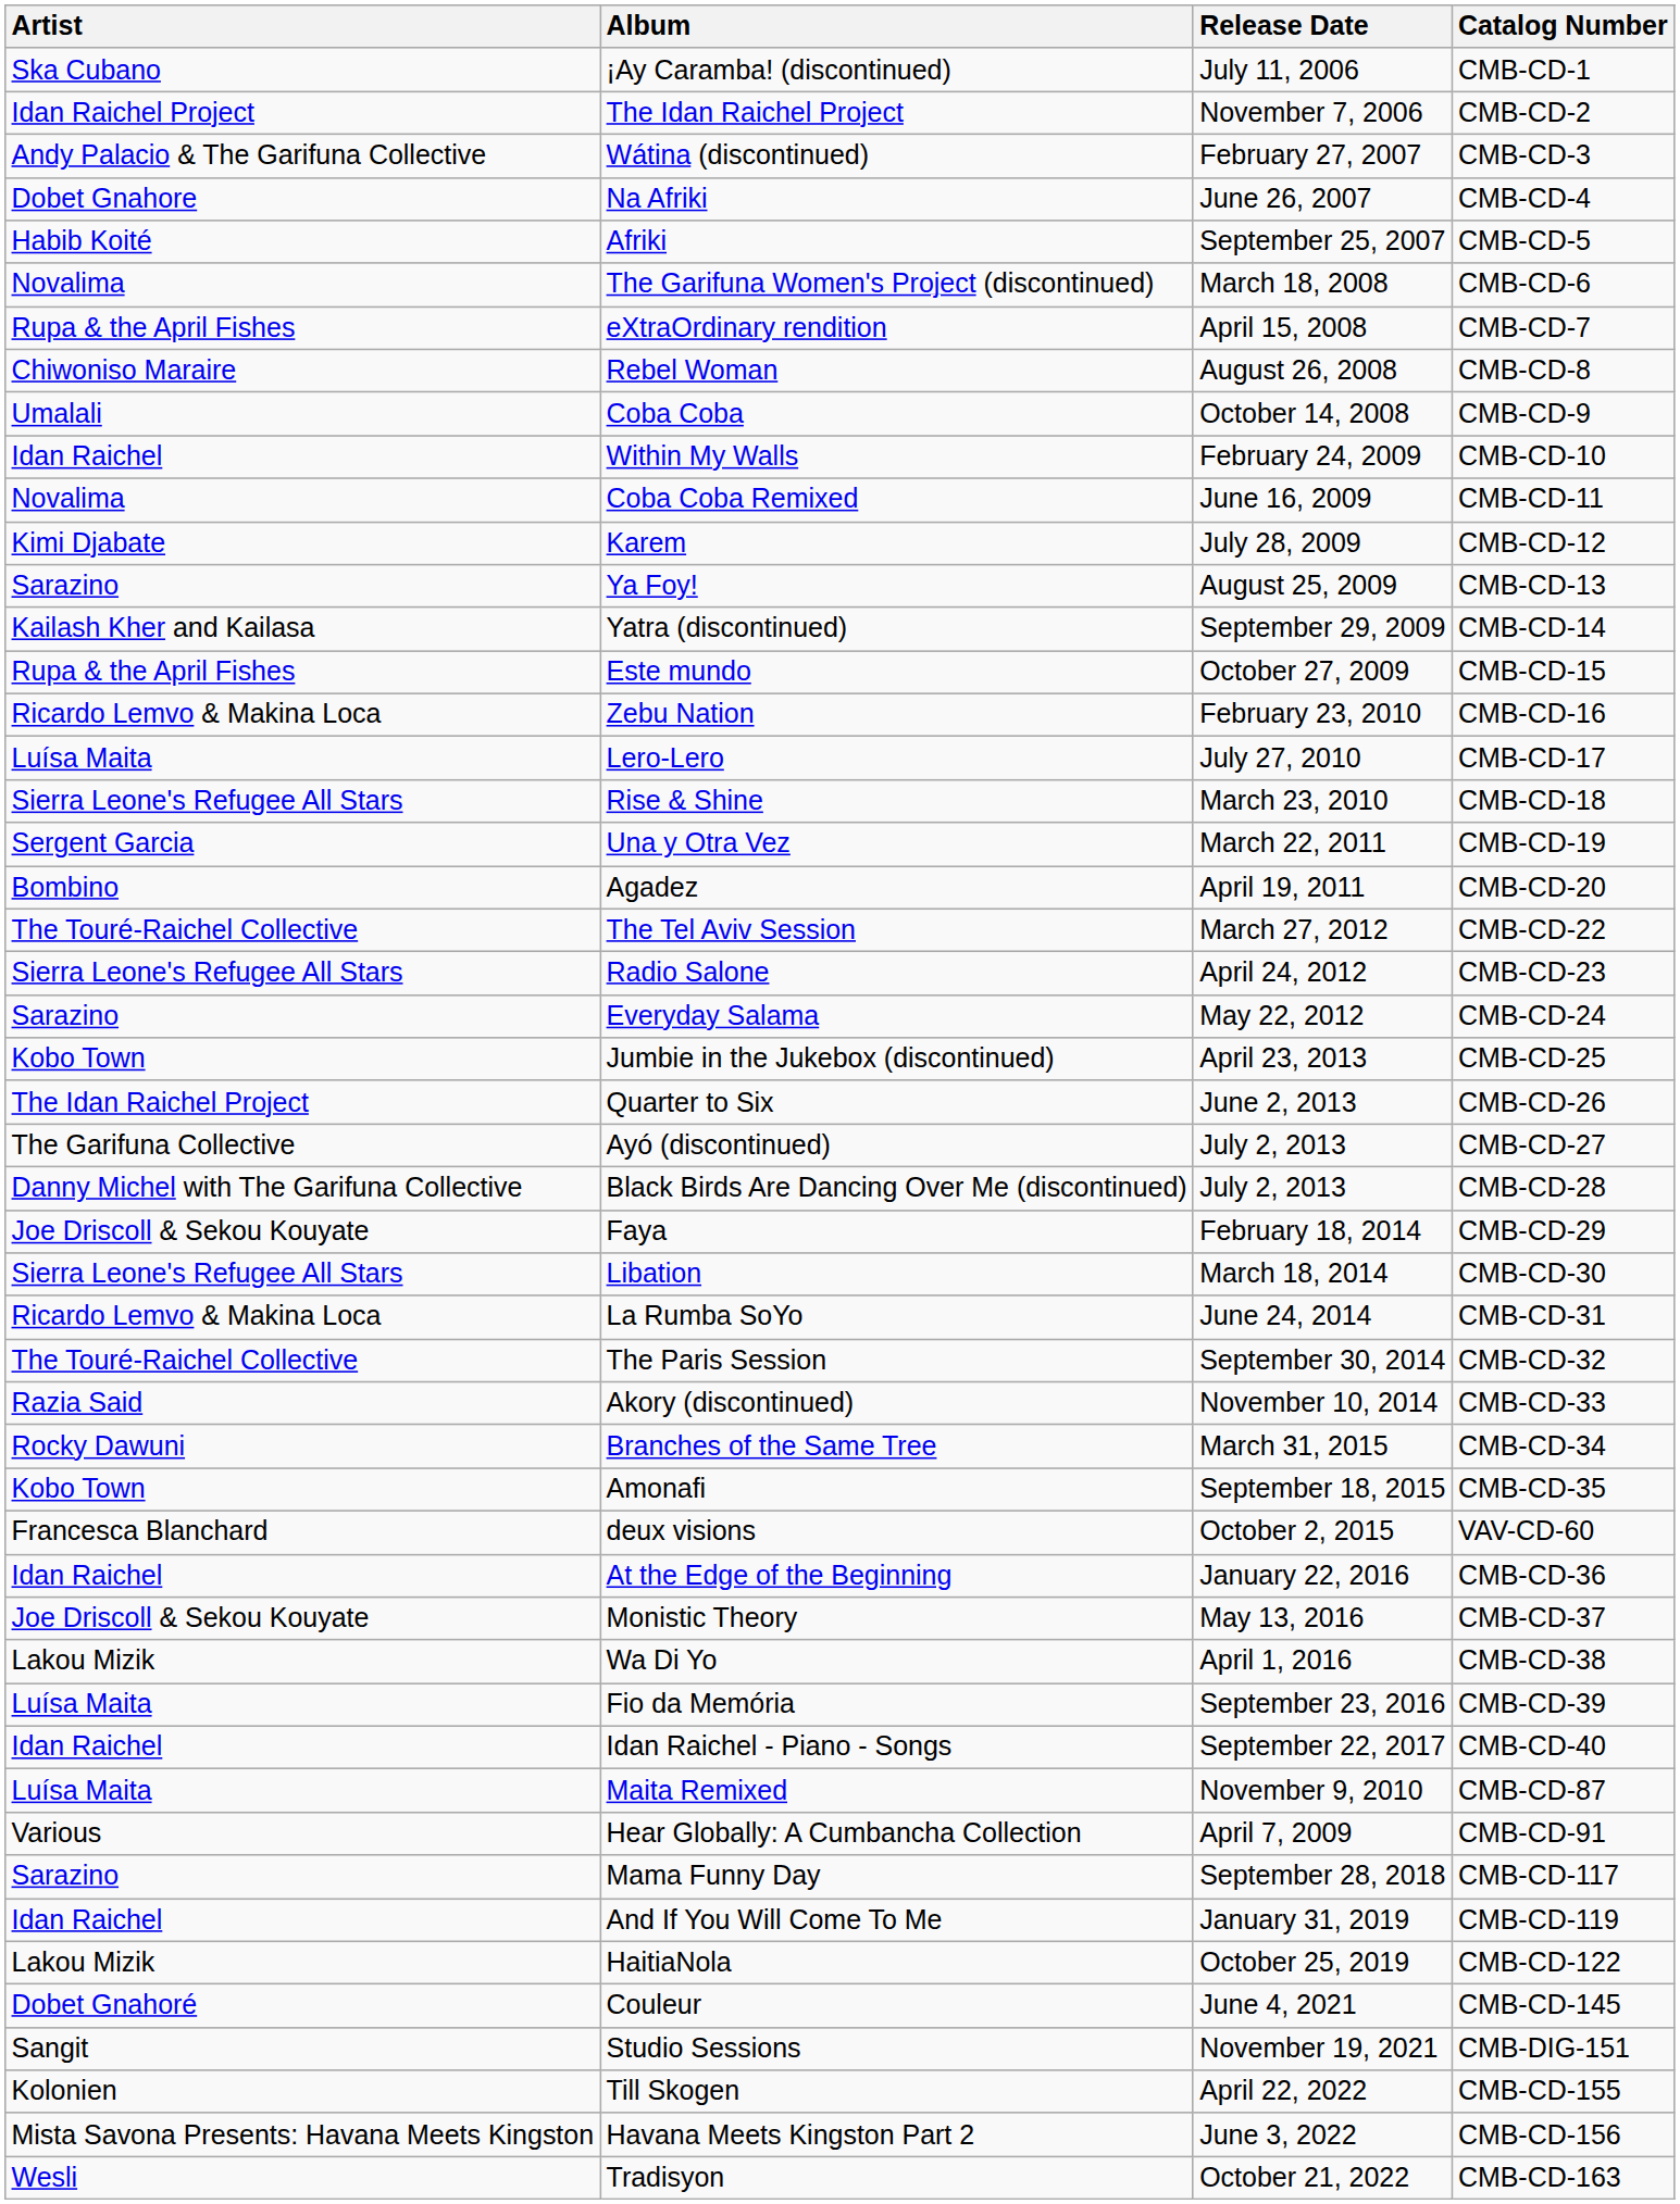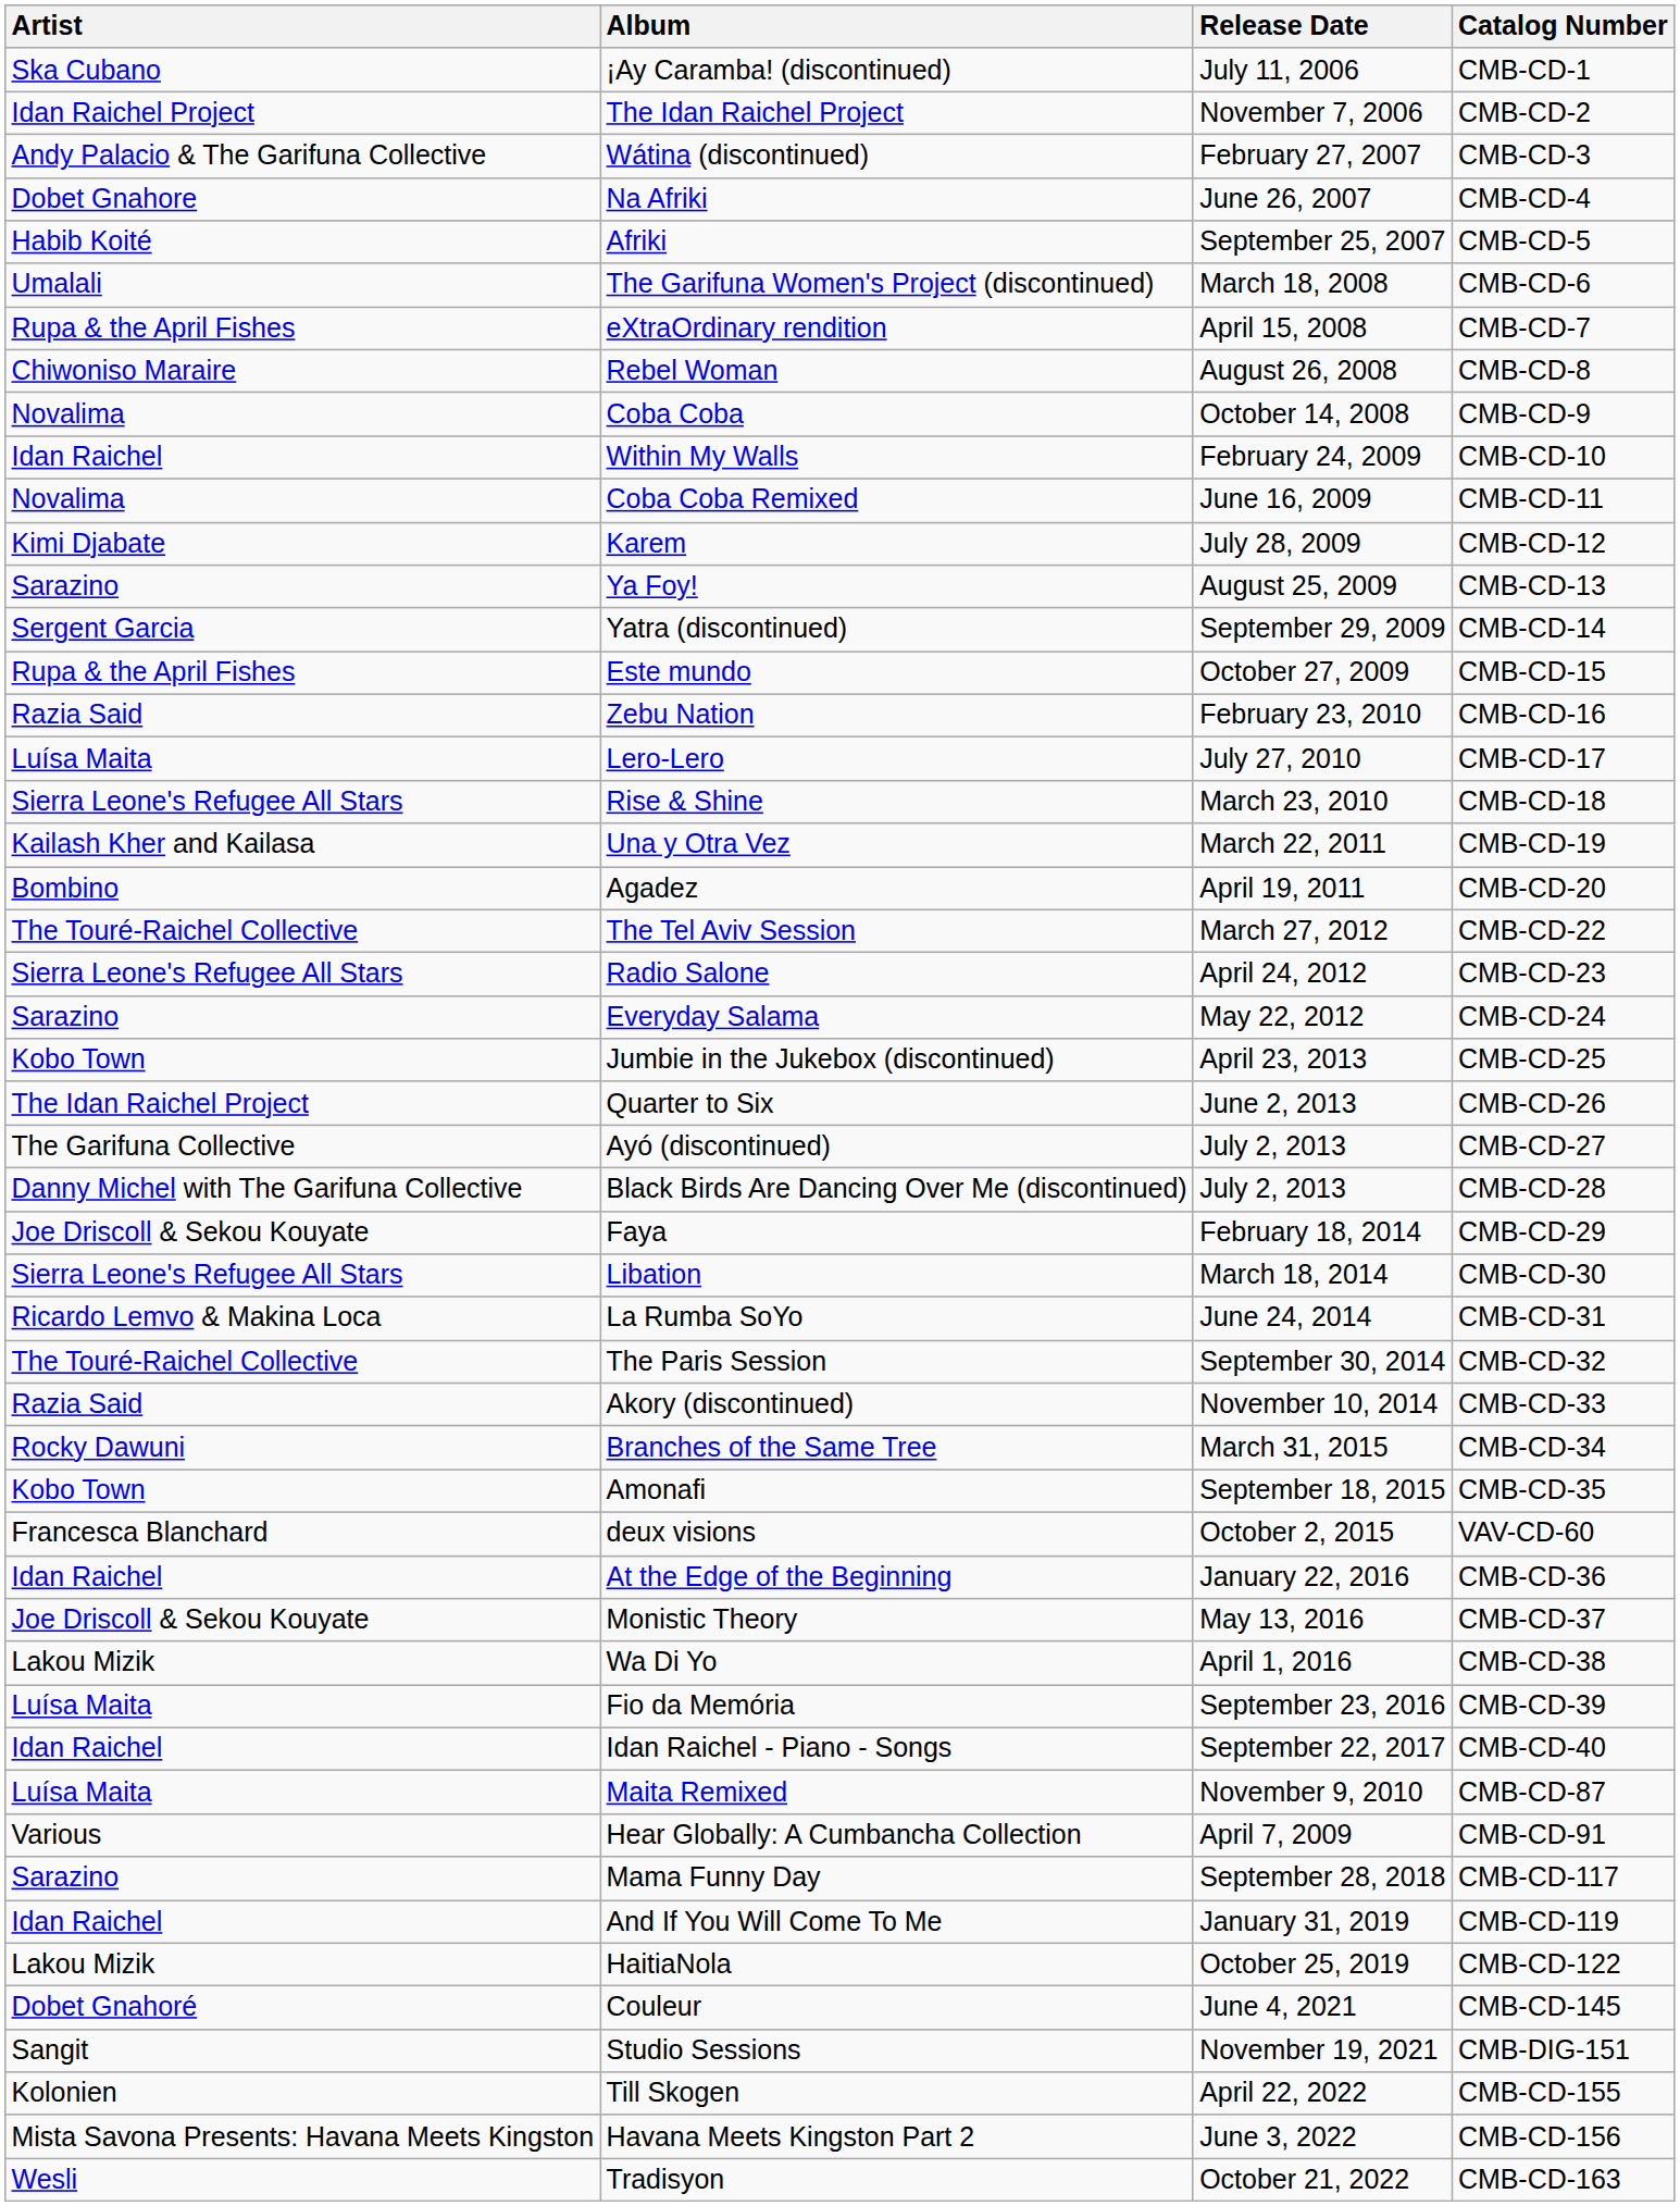The Garifuna Women's Project (discontinued) | Artist: Novalima -> Umalali
Coba Coba | Artist: Umalali -> Novalima
Yatra (discontinued) | Artist: Kailash Kher and Kailasa -> Sergent Garcia
Zebu Nation | Artist: Ricardo Lemvo & Makina Loca -> Razia Said
Una y Otra Vez | Artist: Sergent Garcia -> Kailash Kher and Kailasa
